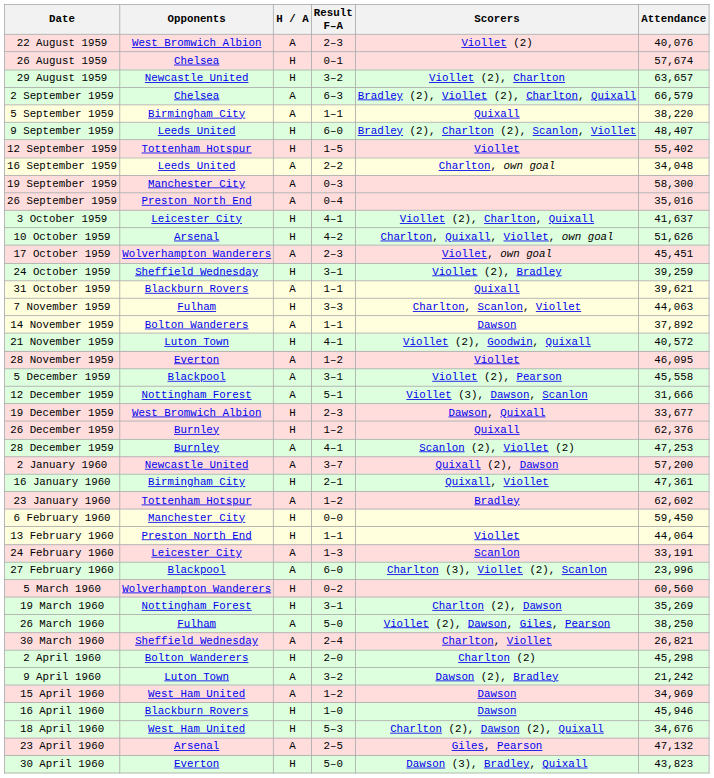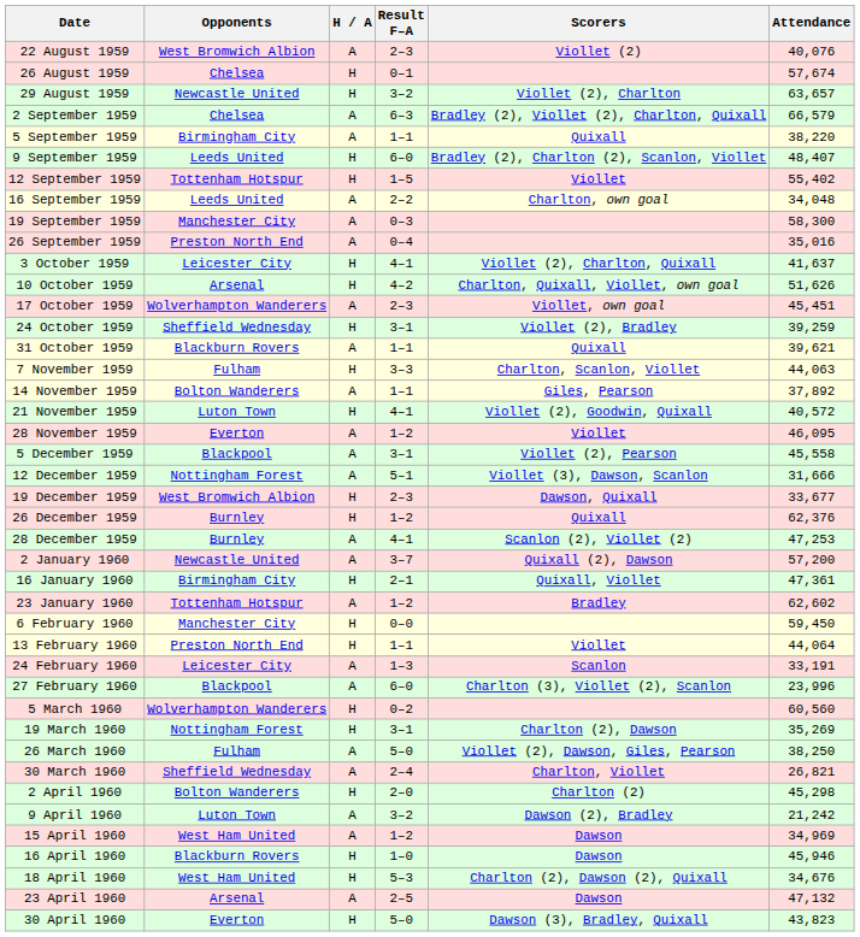14 November 1959 | Scorers: Dawson -> Giles, Pearson
23 April 1960 | Scorers: Giles, Pearson -> Dawson
